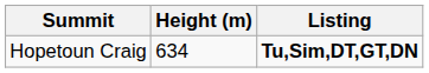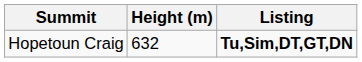Hopetoun Craig | Height (m): 634 -> 632
